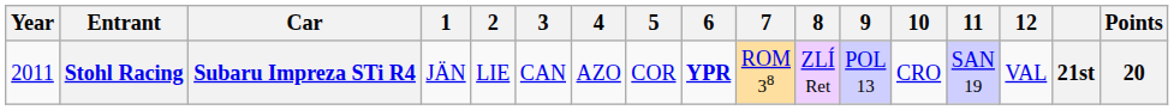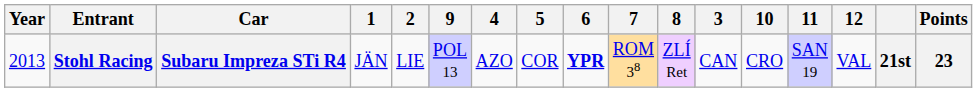columns swapped: 3 <-> 9
Stohl Racing | Year: 2011 -> 2013
Stohl Racing | Points: 20 -> 23
